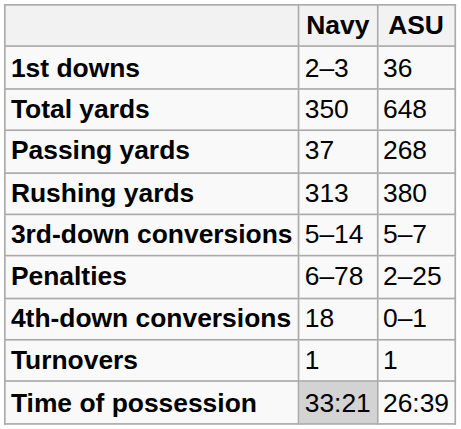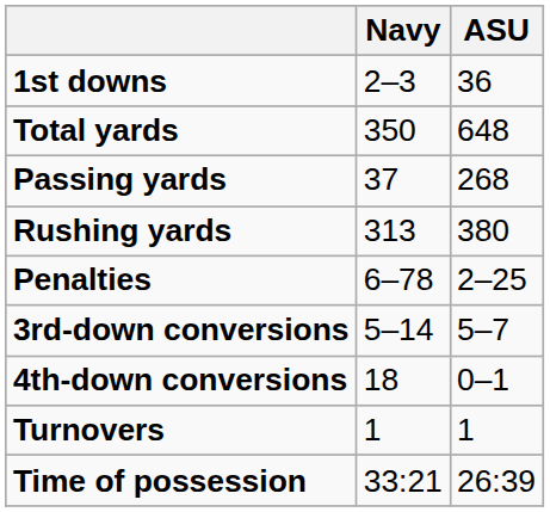rows swapped: Penalties <-> 3rd-down conversions
Time of possession | Navy: lightgrey background -> no background
